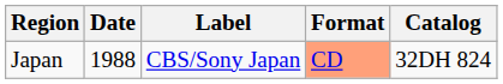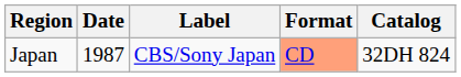Japan | Date: 1988 -> 1987
